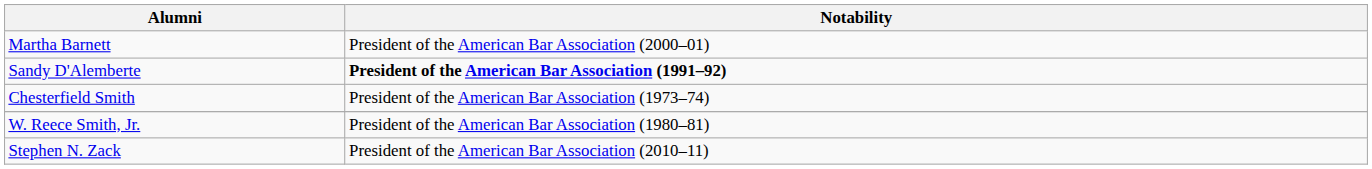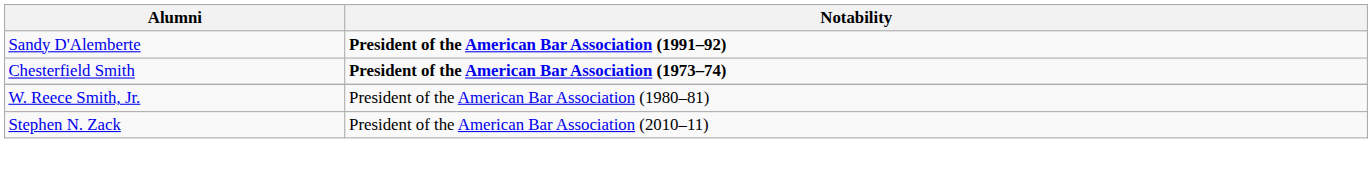- row: Martha Barnett | President of the American Bar Association (2000–01)
Chesterfield Smith | Notability: normal -> bold
